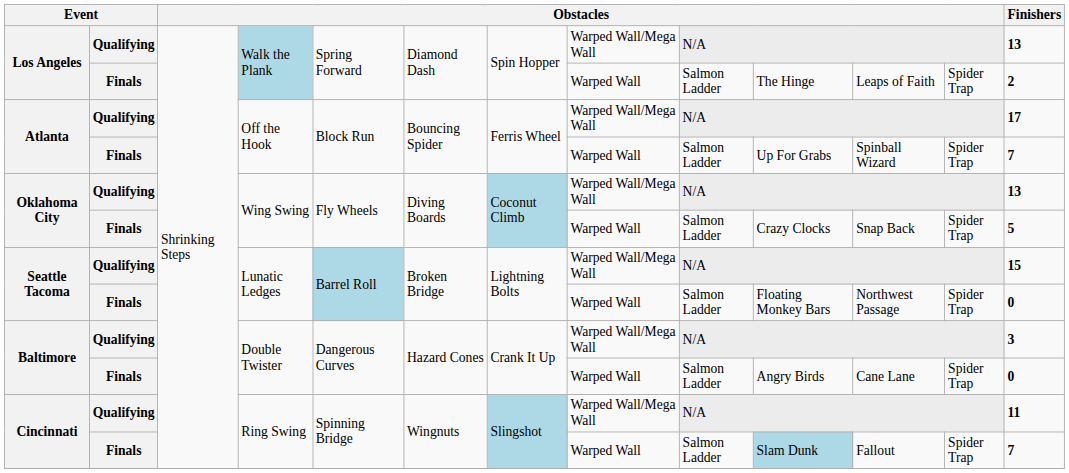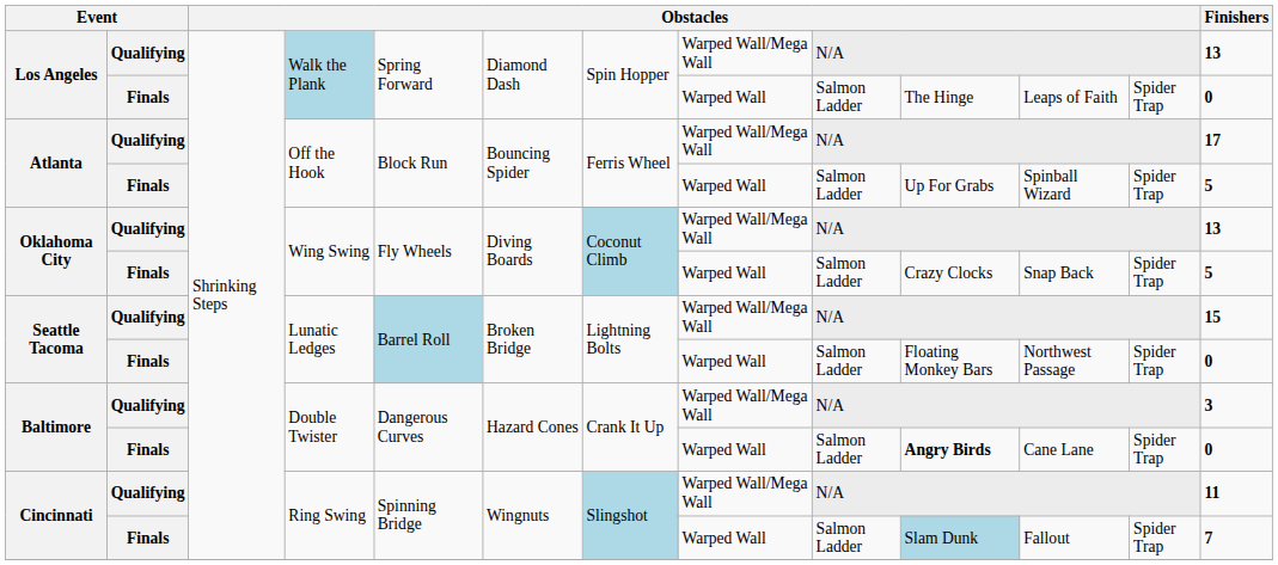Los Angeles / Finals | column 13: 2 -> 0
Atlanta / Finals | column 13: 7 -> 5
Baltimore / Finals | column 10: normal -> bold
